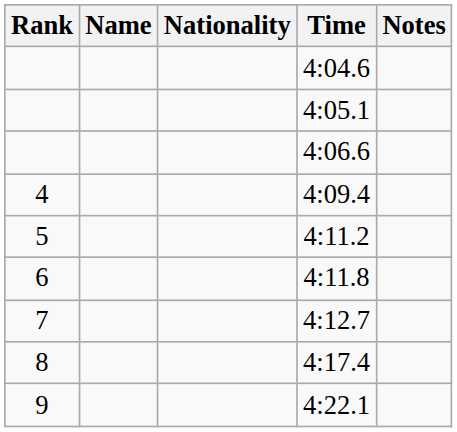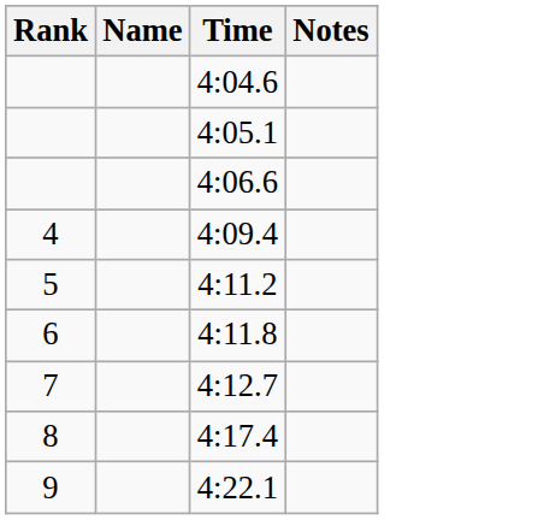- column: Nationality
